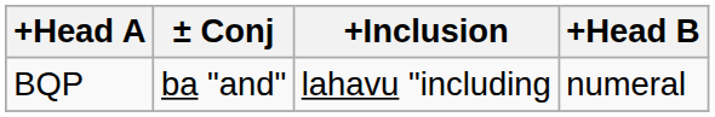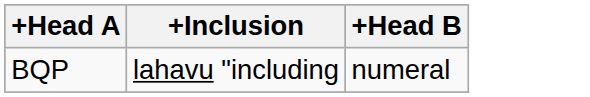- column: ± Conj | ba "and"
